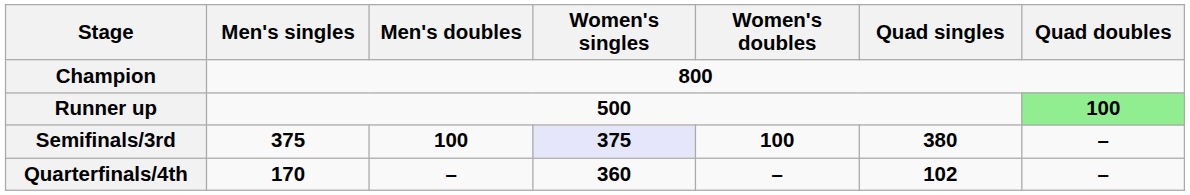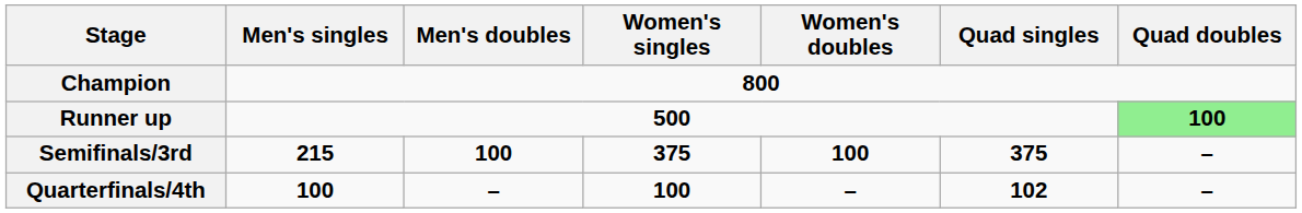Semifinals/3rd | Men's singles: 375 -> 215
Semifinals/3rd | Women's singles: lavender background -> no background
Semifinals/3rd | Quad singles: 380 -> 375
Quarterfinals/4th | Men's singles: 170 -> 100
Quarterfinals/4th | Women's singles: 360 -> 100
